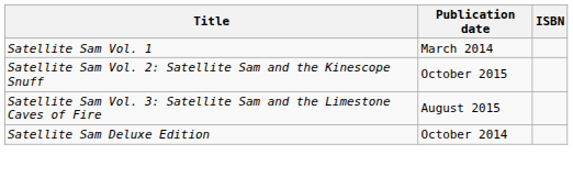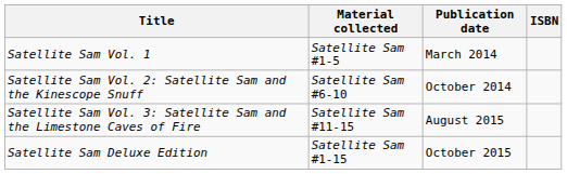+ column: Material collected | Satellite Sam #1-5 | Satellite Sam #6-10 | Satellite Sam #11-15 | Satellite Sam #1-15
Satellite Sam Vol. 2: Satellite Sam and the Kinescope Snuff | Publication date: October 2015 -> October 2014
Satellite Sam Deluxe Edition | Publication date: October 2014 -> October 2015
